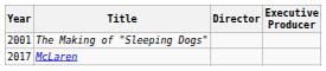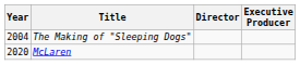The Making of "Sleeping Dogs" | Year: 2001 -> 2004
McLaren | Year: 2017 -> 2020
